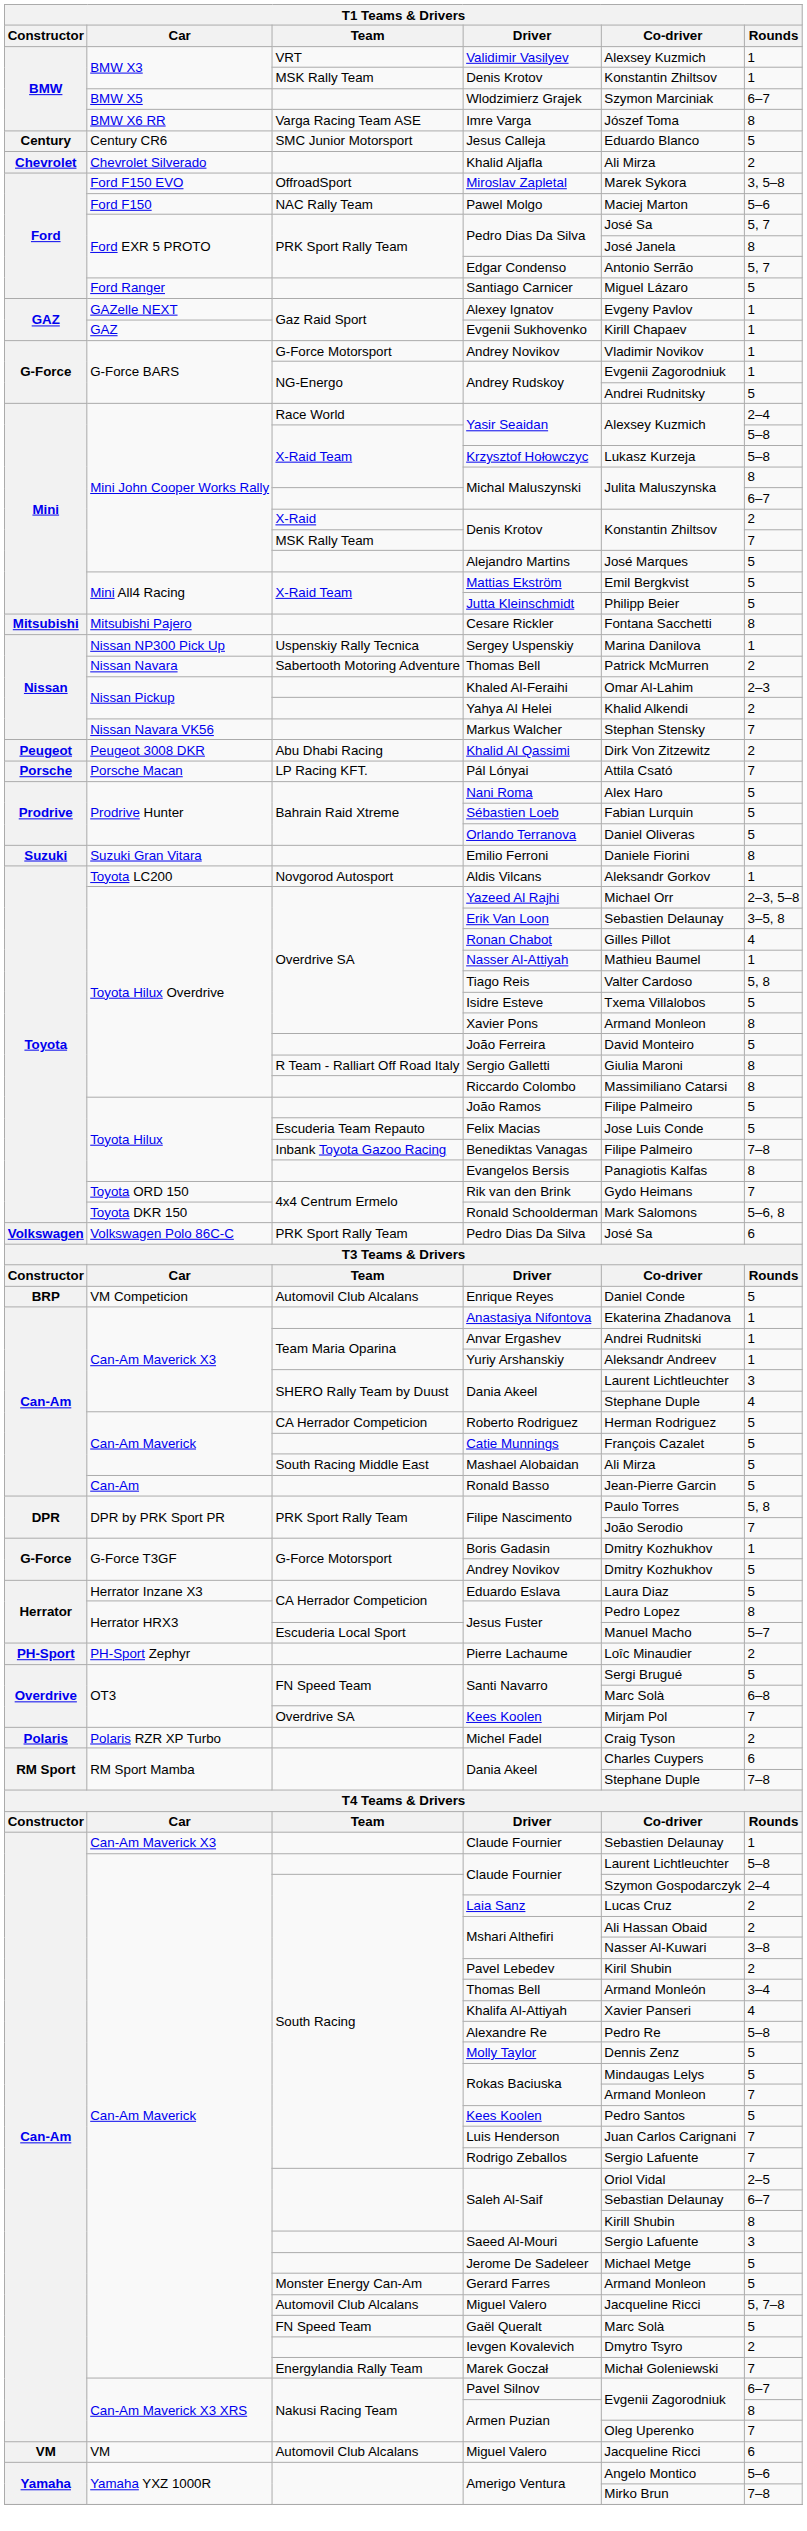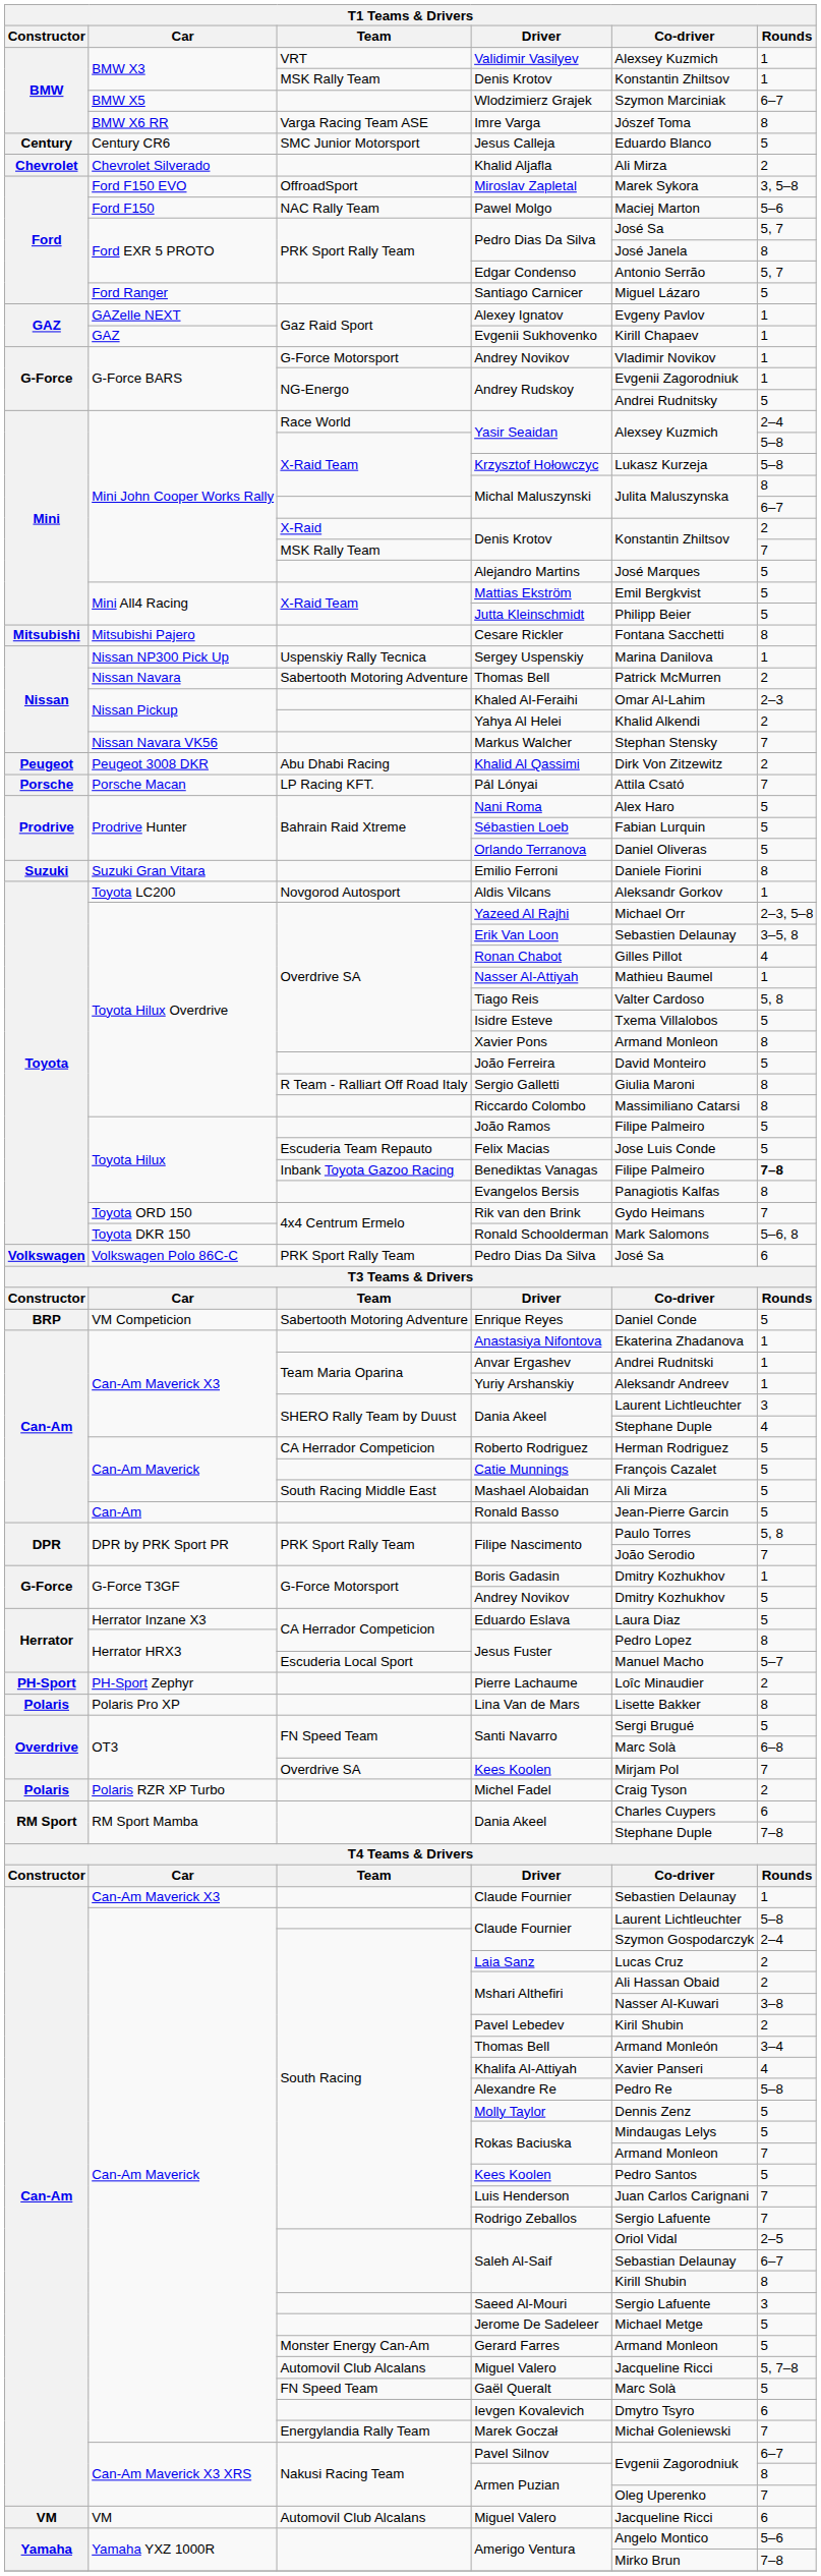Benediktas Vanagas | Rounds: normal -> bold
Enrique Reyes | Team: Automovil Club Alcalans -> Sabertooth Motoring Adventure
+ row: Polaris | Polaris Pro XP | Lina Van de Mars | Lisette Bakker | 8
Ievgen Kovalevich | Rounds: 2 -> 6
